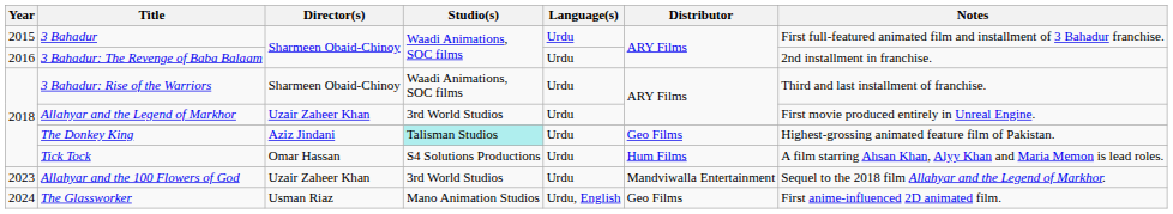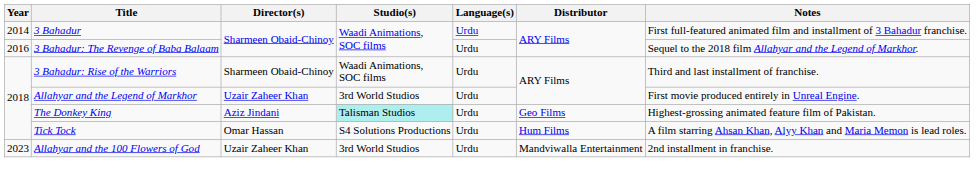3 Bahadur | Year: 2015 -> 2014
3 Bahadur: The Revenge of Baba Balaam | Notes: 2nd installment in franchise. -> Sequel to the 2018 film Allahyar and the Legend of Markhor.
Allahyar and the 100 Flowers of God | Notes: Sequel to the 2018 film Allahyar and the Legend of Markhor. -> 2nd installment in franchise.
- row: 2024 | The Glassworker | Usman Riaz | Mano Animation Studios | Urdu, English | Geo Films | First anime-influenced 2D animated film.
